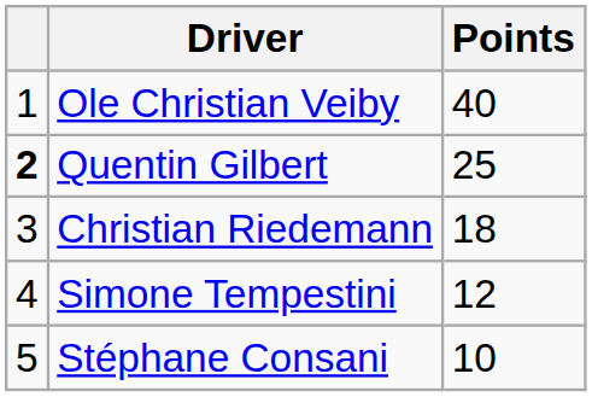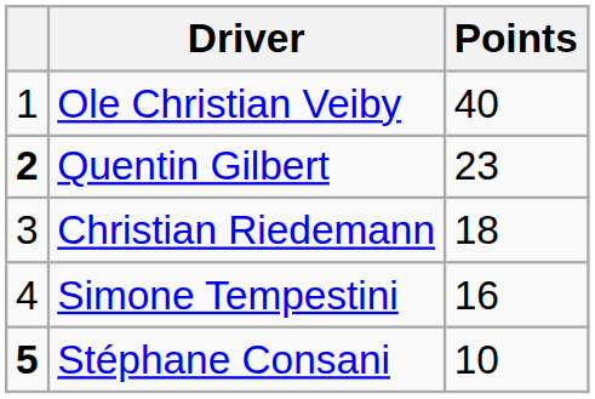Quentin Gilbert | Points: 25 -> 23
Simone Tempestini | Points: 12 -> 16
Stéphane Consani | column 1: normal -> bold
